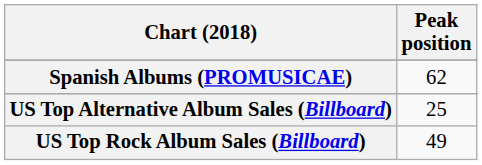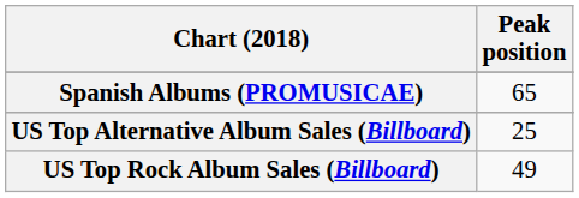Spanish Albums (PROMUSICAE) | Peak position: 62 -> 65
